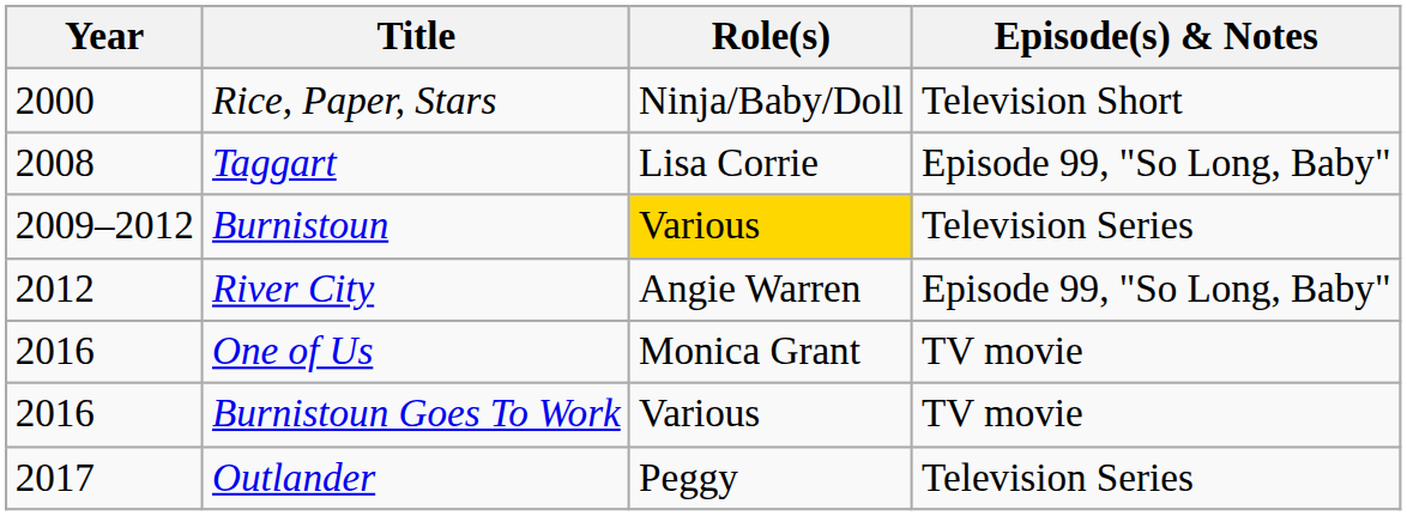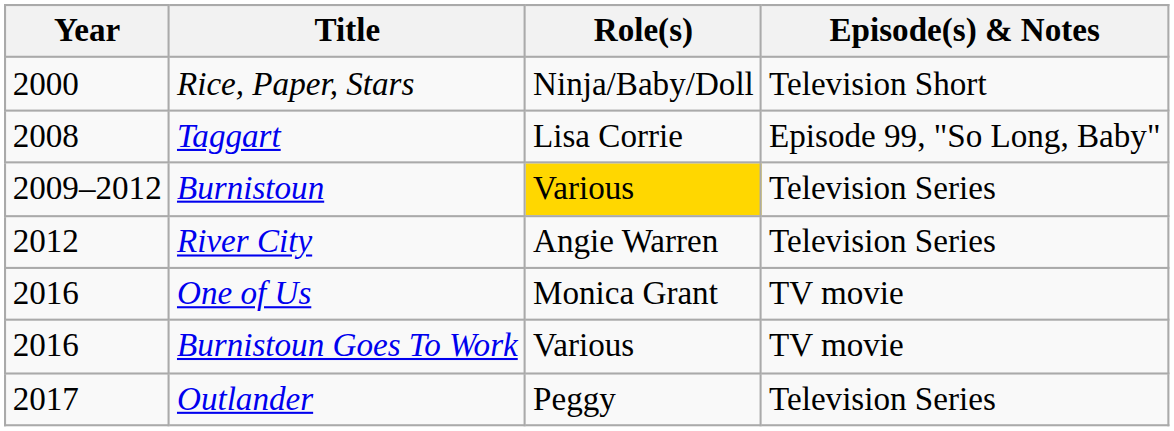River City | Episode(s) & Notes: Episode 99, "So Long, Baby" -> Television Series
